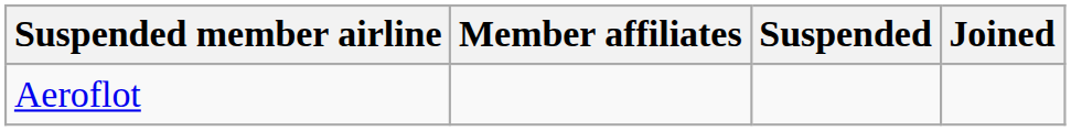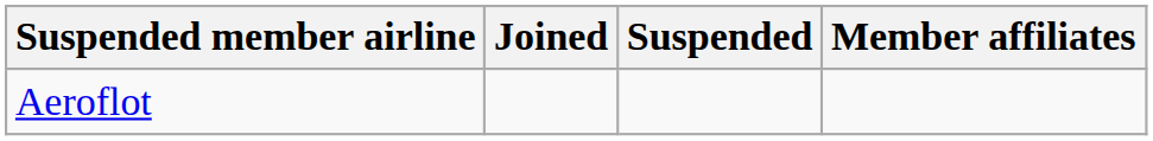columns swapped: Joined <-> Member affiliates
